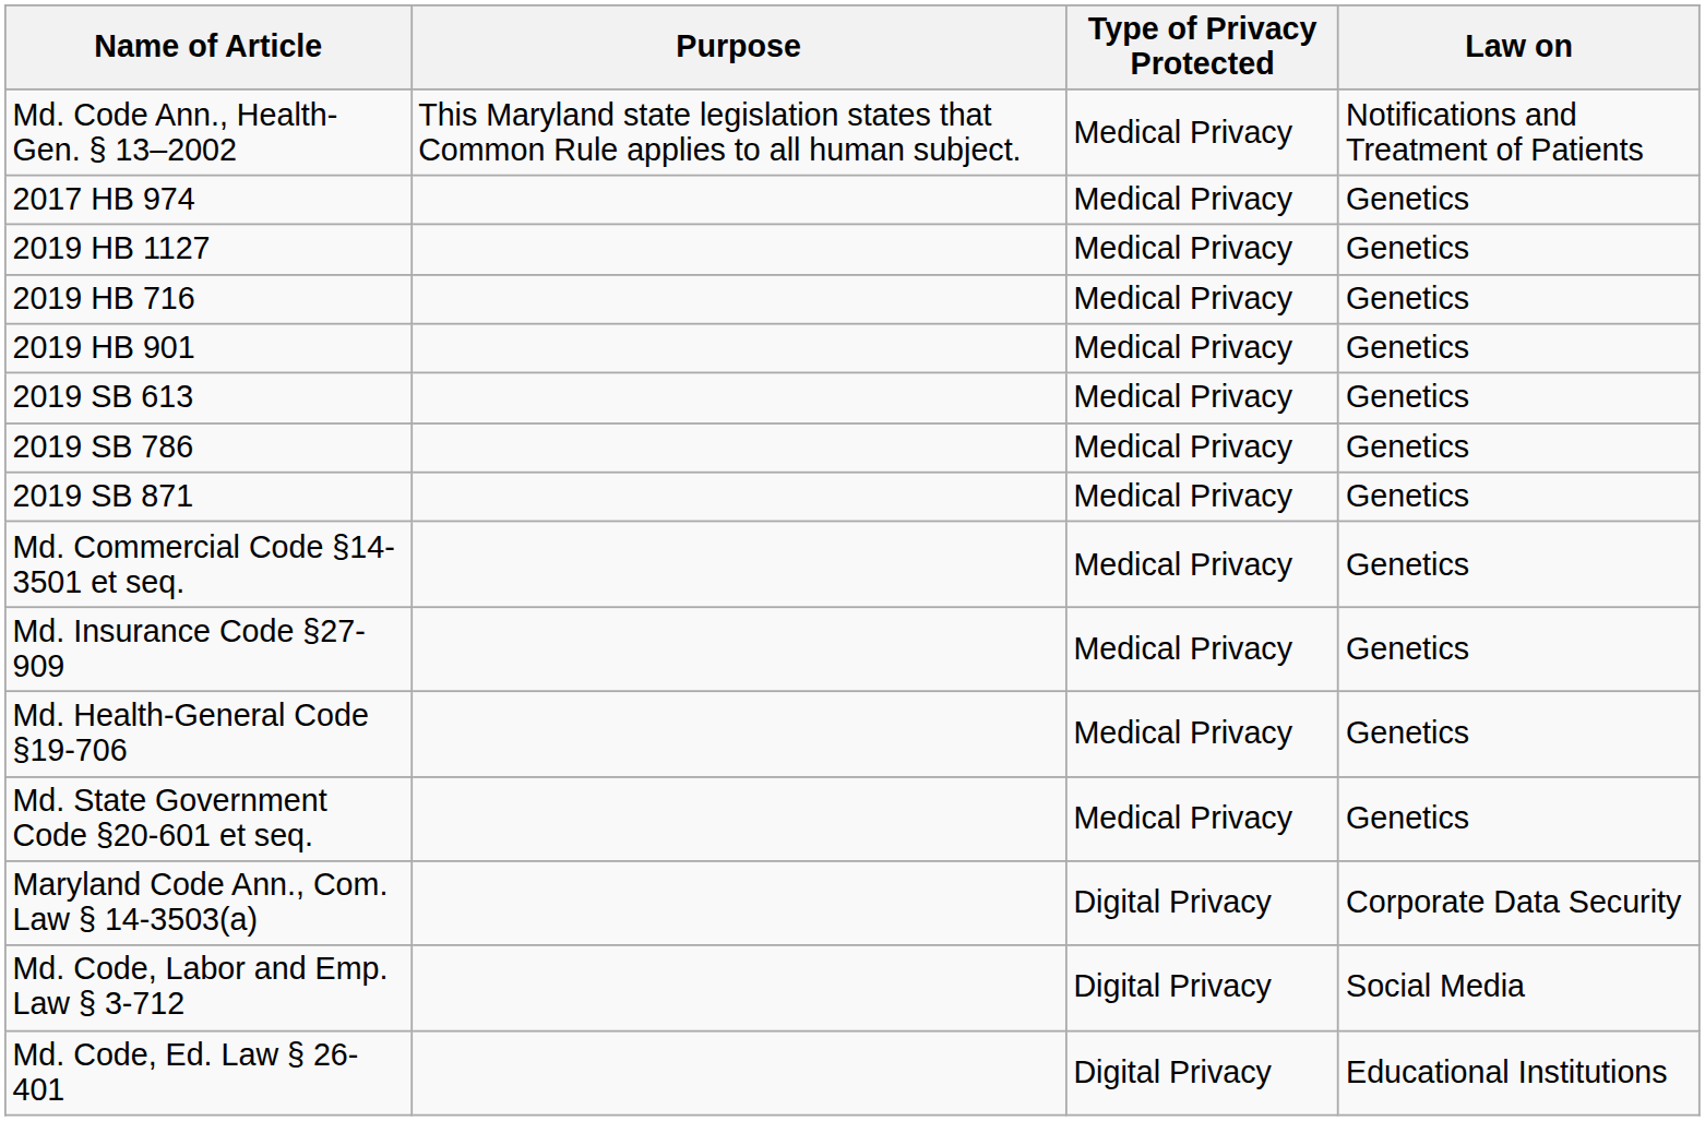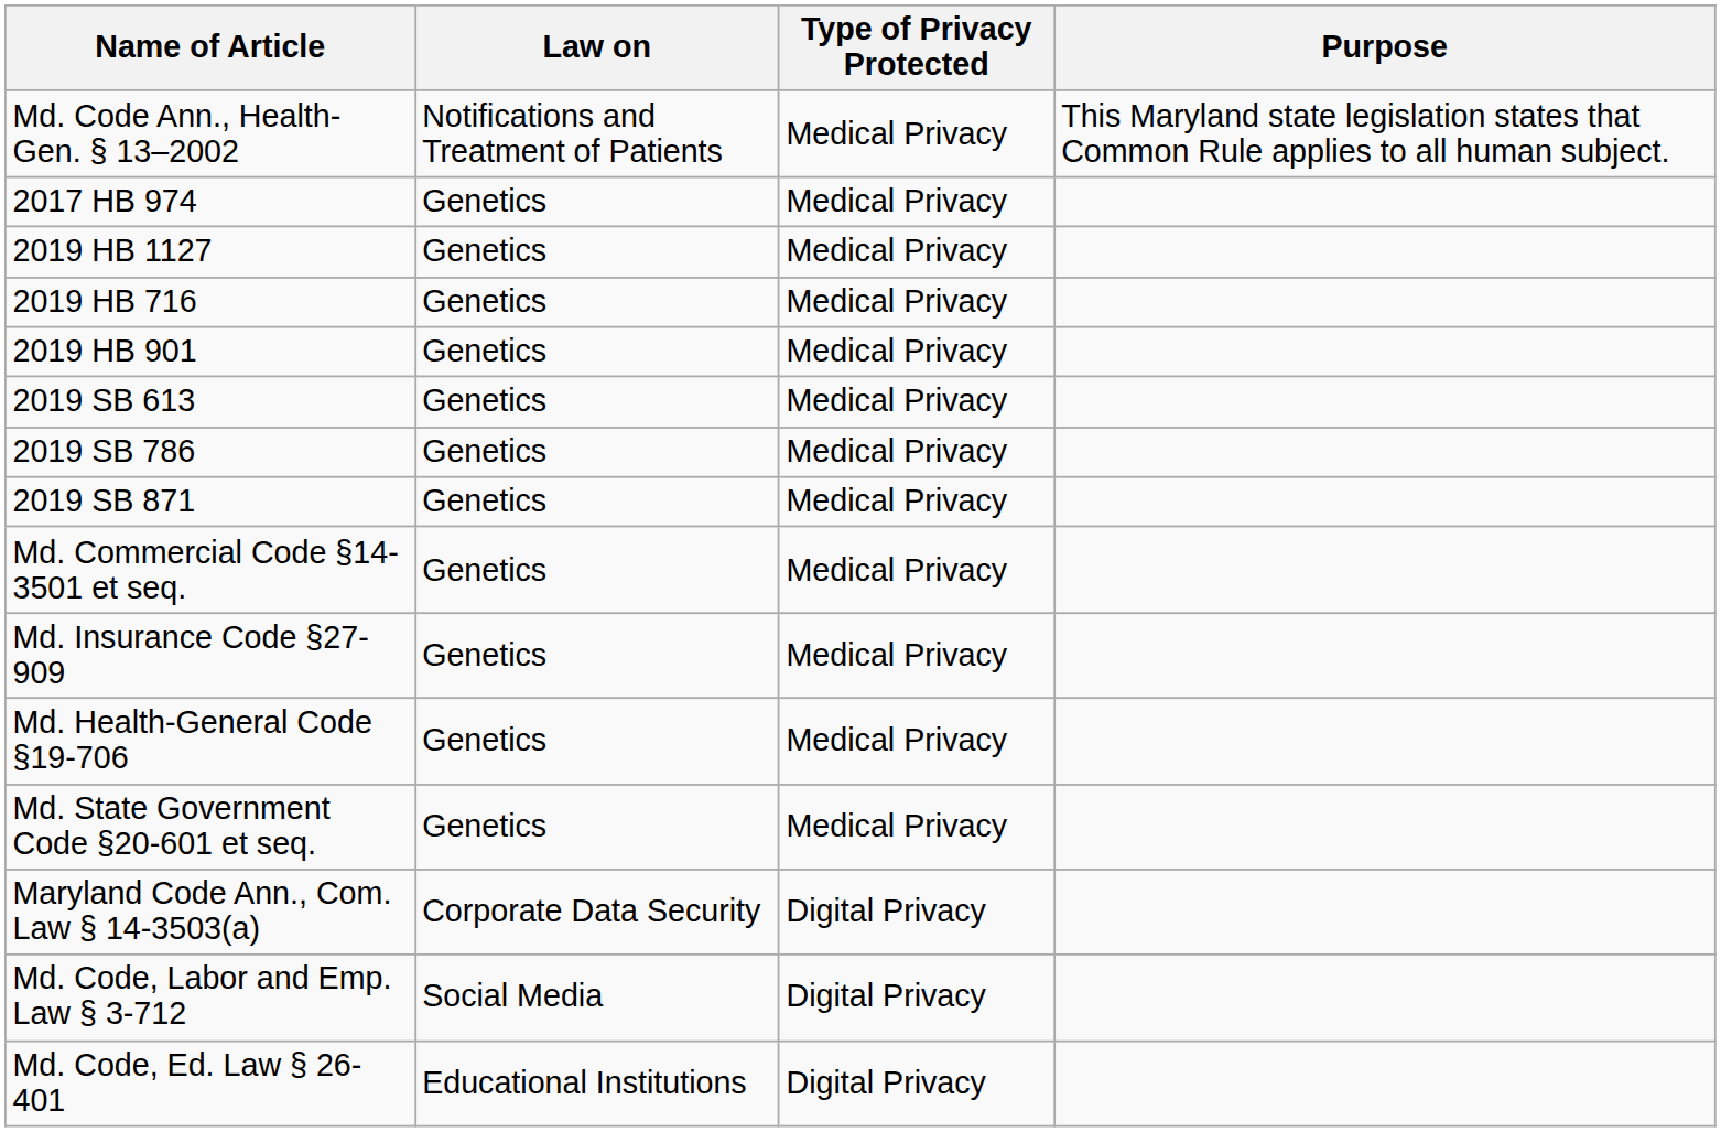columns swapped: Purpose <-> Law on
